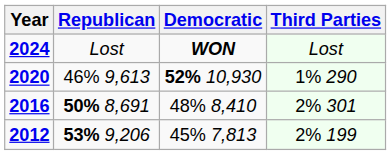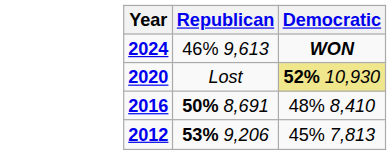- column: Third Parties | Lost | 1% 290 | 2% 301 | 2% 199
2024 | Republican: Lost -> 46% 9,613
2020 | Republican: 46% 9,613 -> Lost
2020 | Democratic: no background -> khaki background
